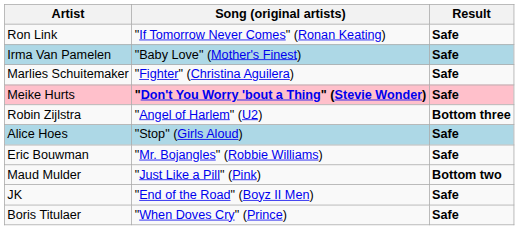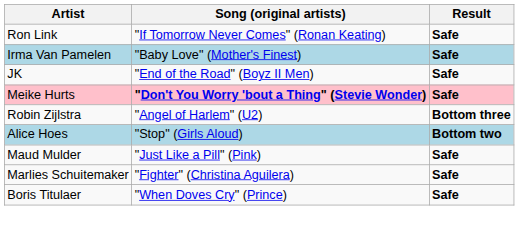rows swapped: JK <-> Marlies Schuitemaker
Alice Hoes | Result: Safe -> Bottom two
- row: Eric Bouwman | "Mr. Bojangles" (Robbie Williams) | Safe
Maud Mulder | Result: Bottom two -> Safe
